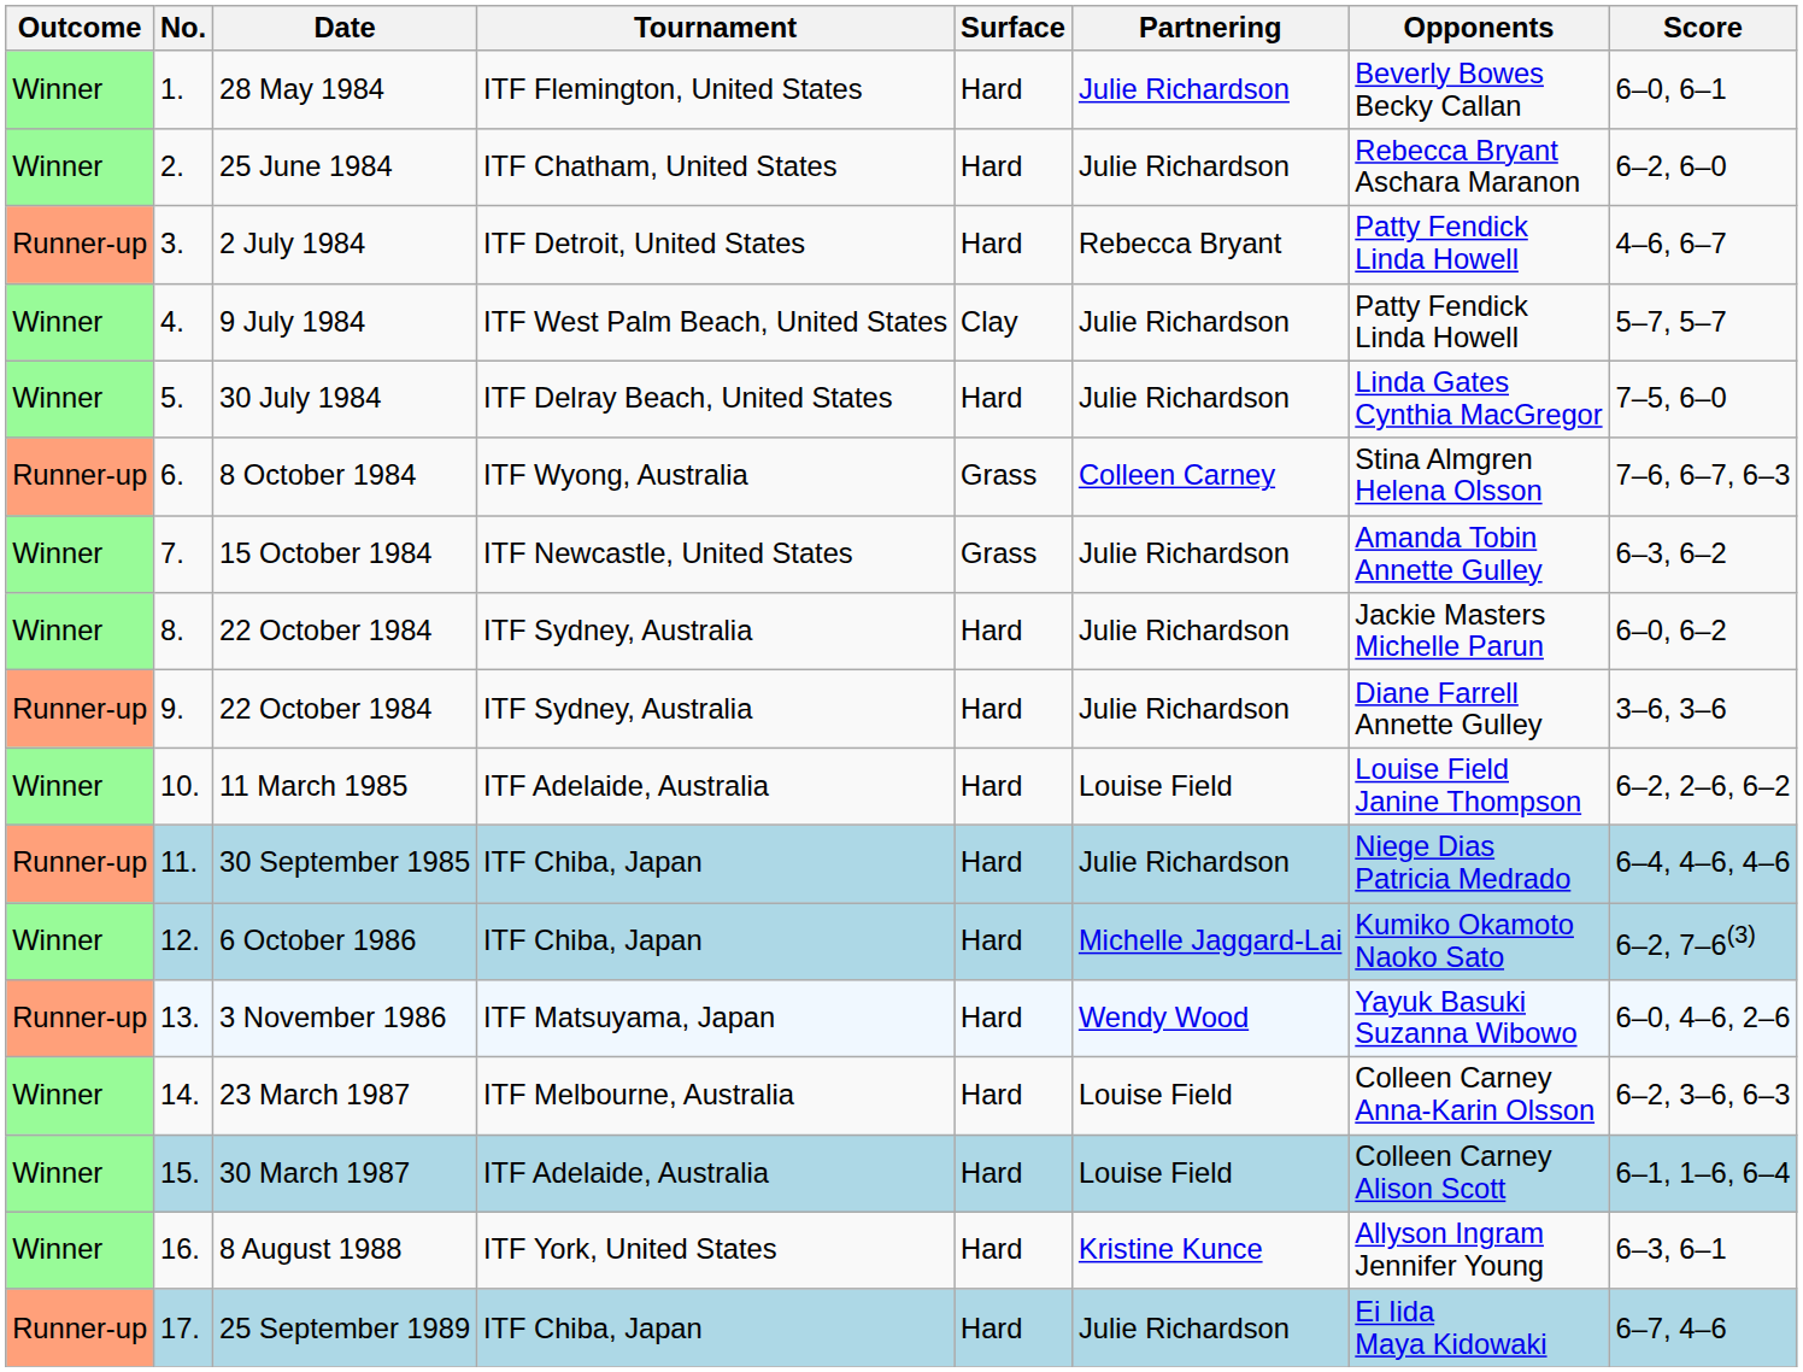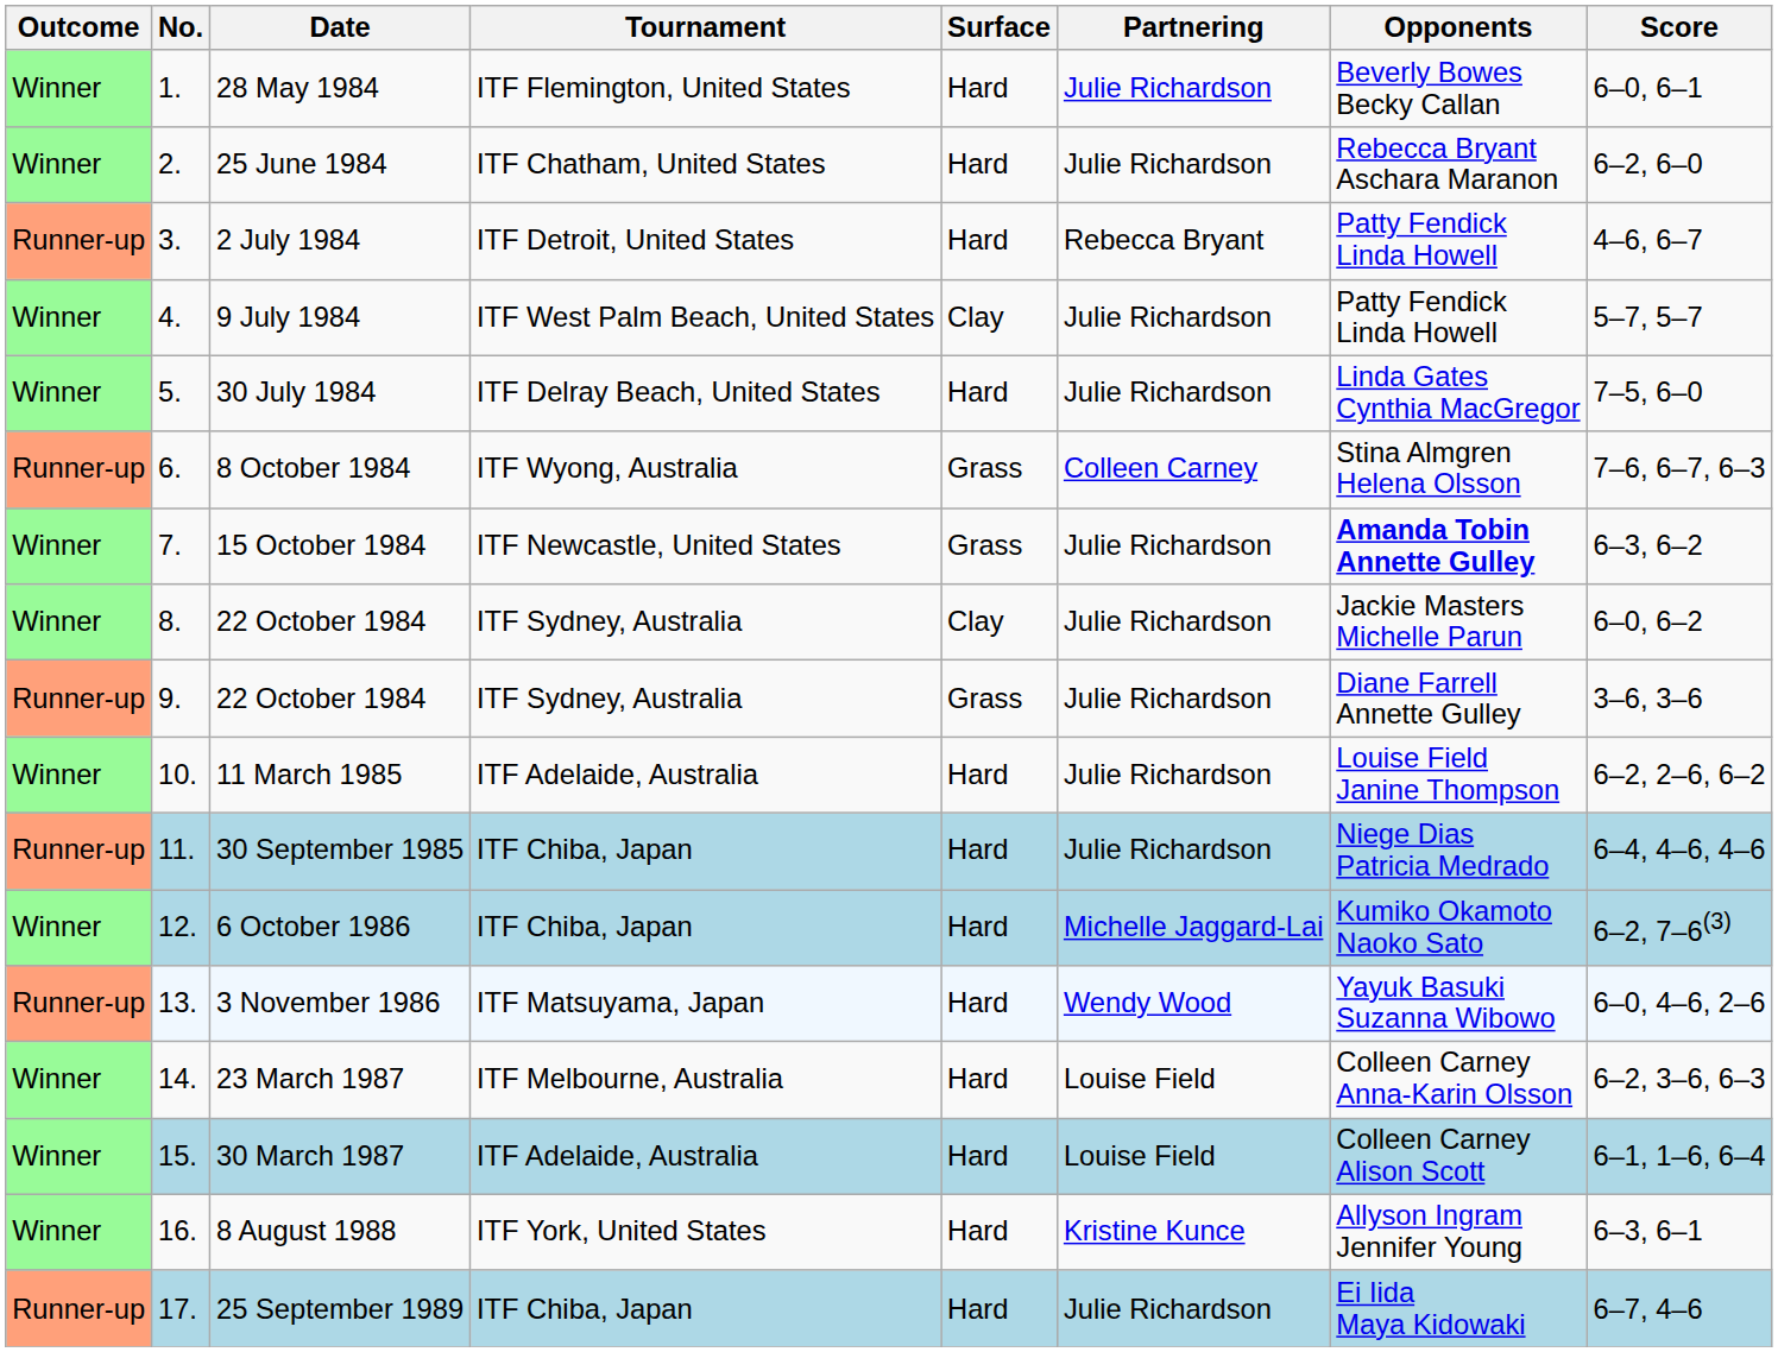15 October 1984 | Opponents: normal -> bold
8. / 22 October 1984 | Surface: Hard -> Clay
9. / 22 October 1984 | Surface: Hard -> Grass
11 March 1985 | Partnering: Louise Field -> Julie Richardson
